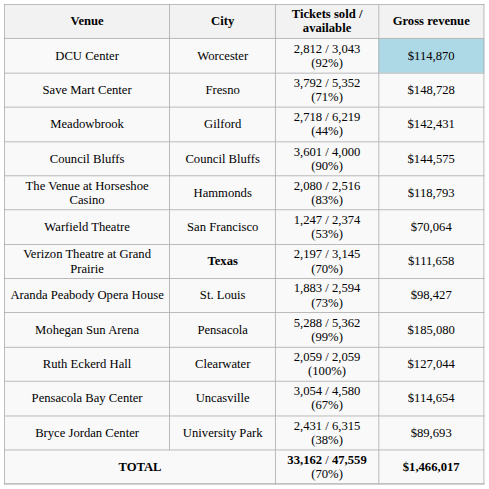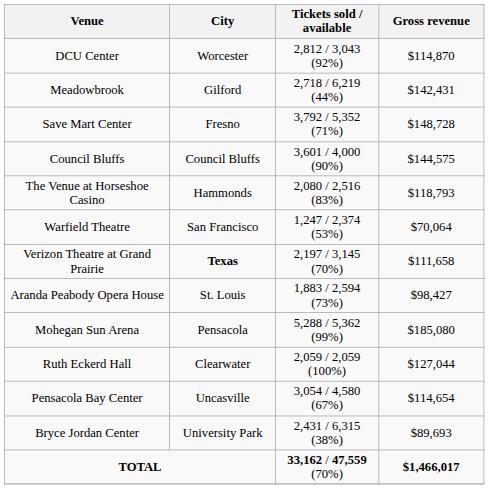DCU Center | Gross revenue: lightblue background -> no background
rows swapped: Meadowbrook <-> Save Mart Center
